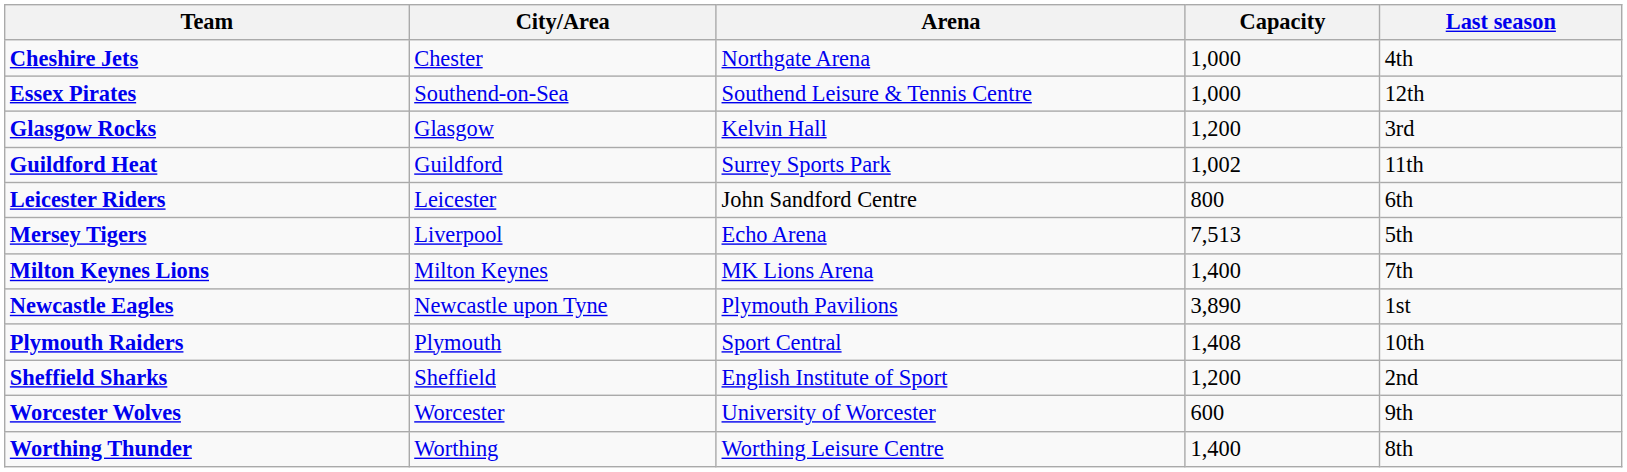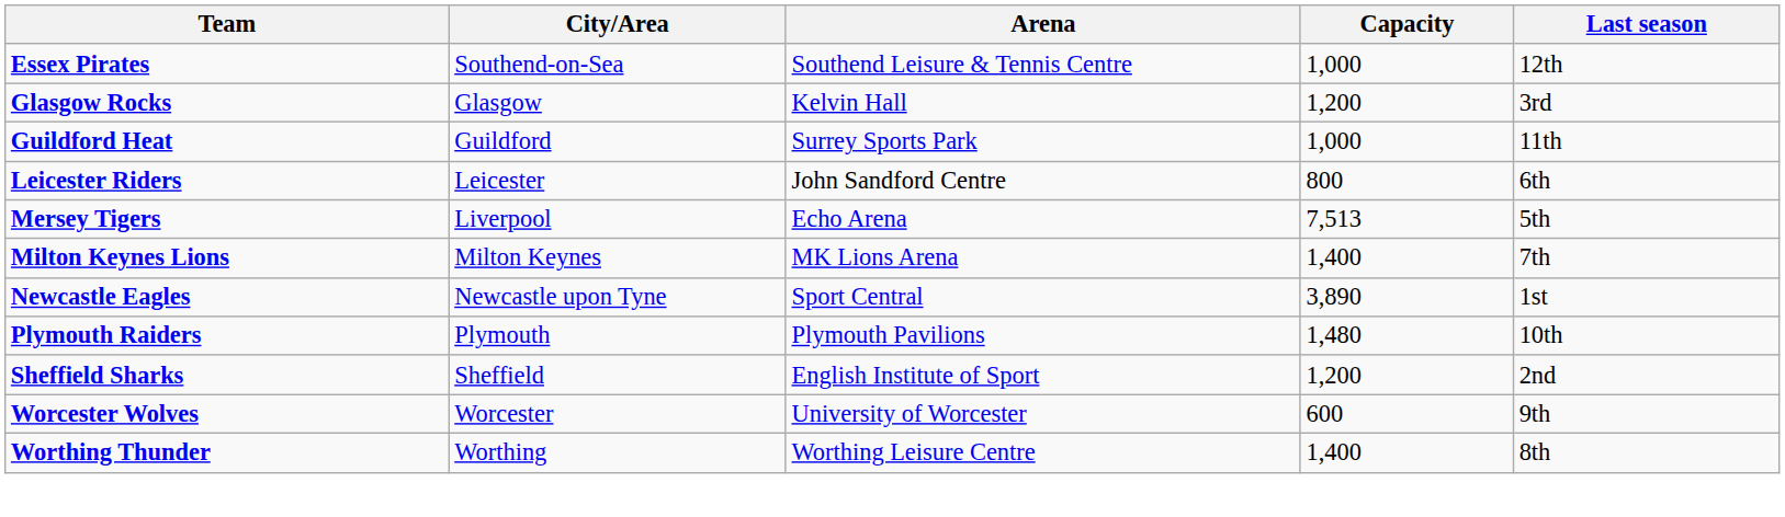- row: Cheshire Jets | Chester | Northgate Arena | 1,000 | 4th
Guildford Heat | Capacity: 1,002 -> 1,000
Newcastle Eagles | Arena: Plymouth Pavilions -> Sport Central
Plymouth Raiders | Arena: Sport Central -> Plymouth Pavilions
Plymouth Raiders | Capacity: 1,408 -> 1,480
